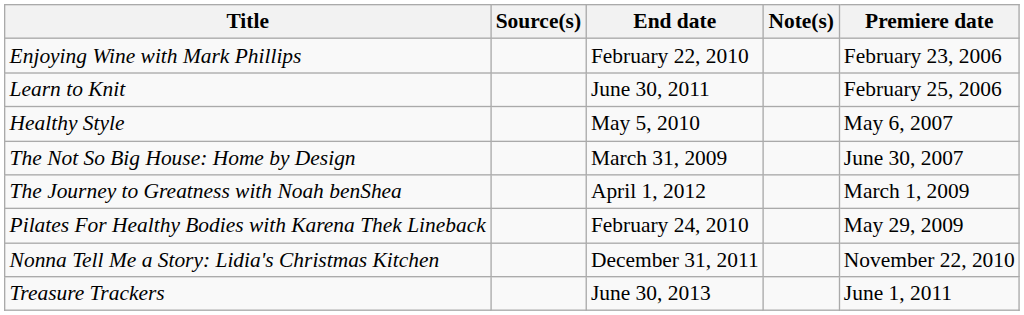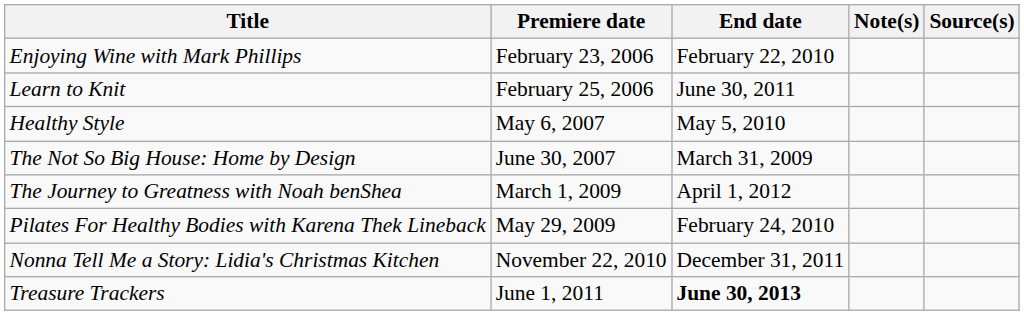columns swapped: Premiere date <-> Source(s)
Treasure Trackers | End date: normal -> bold
